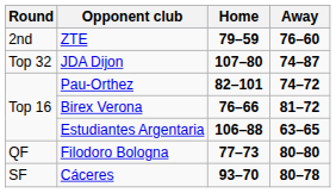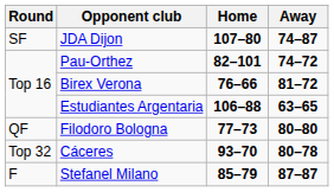- row: 2nd | ZTE | 79–59 | 76–60
JDA Dijon | Round: Top 32 -> SF
Cáceres | Round: SF -> Top 32
+ row: F | Stefanel Milano | 85–79 | 87–87
